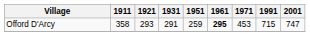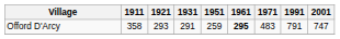Offord D'Arcy | 1971: 453 -> 483
Offord D'Arcy | 1991: 715 -> 791
